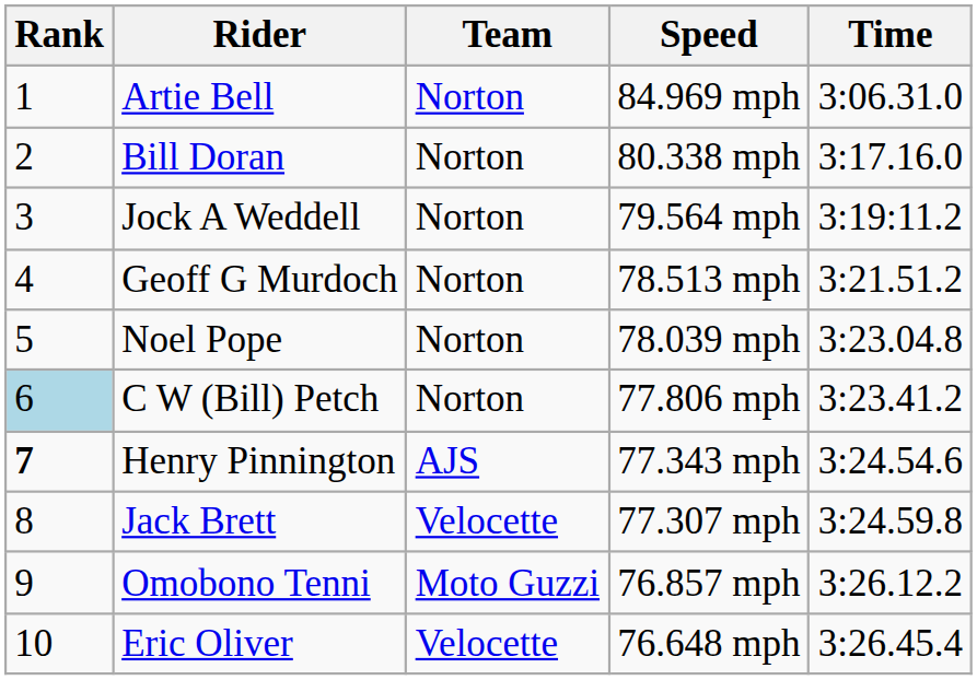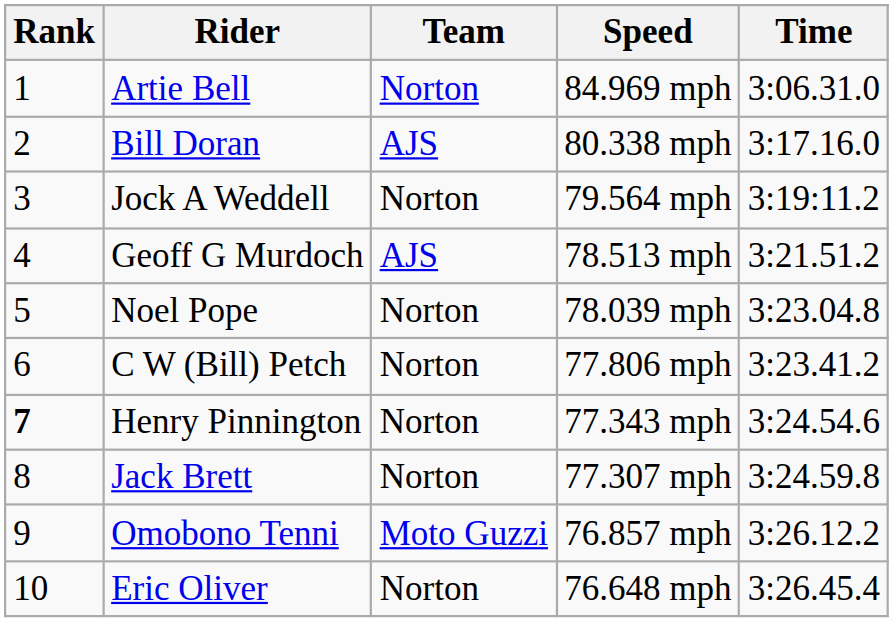Bill Doran | Team: Norton -> AJS
Geoff G Murdoch | Team: Norton -> AJS
C W (Bill) Petch | Rank: lightblue background -> no background
Henry Pinnington | Team: AJS -> Norton
Jack Brett | Team: Velocette -> Norton
Eric Oliver | Team: Velocette -> Norton
